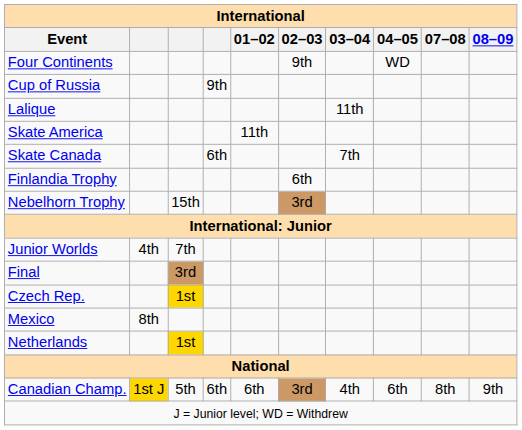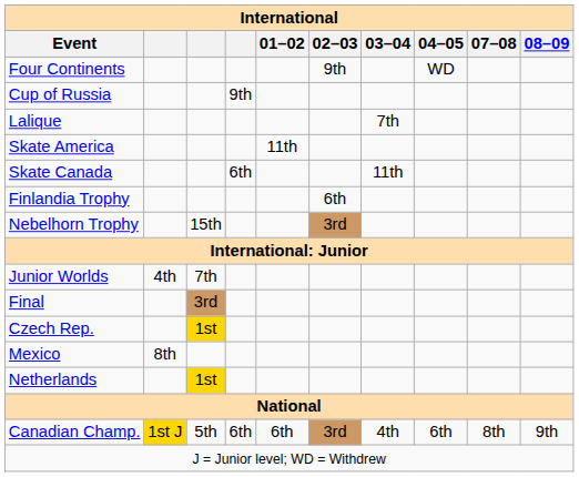Lalique | 03–04: 11th -> 7th
Skate Canada | 03–04: 7th -> 11th
